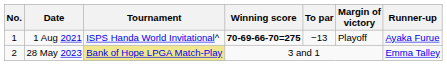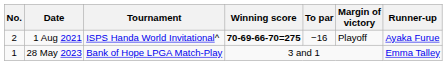1 Aug 2021 | No.: 1 -> 2
1 Aug 2021 | To par: −13 -> −16
28 May 2023 | No.: 2 -> 1
28 May 2023 | Tournament: khaki background -> no background
